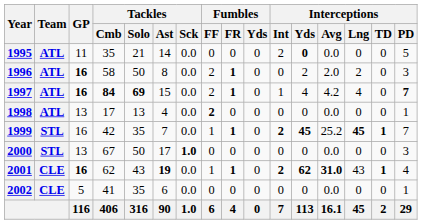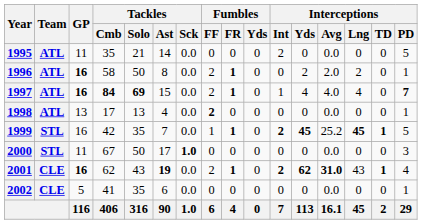1995 | Interceptions / Yds: bold -> normal
1996 | Interceptions / PD: 3 -> 1
1997 | Interceptions / Avg: 4.2 -> 4.0
1999 | Interceptions / PD: 7 -> 5
2000 | GP: 13 -> 11
2001 | Fumbles / FF: 1 -> 2
